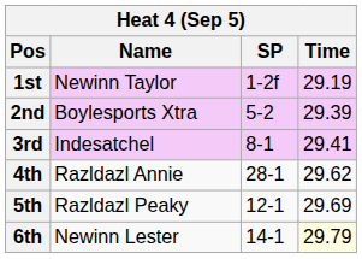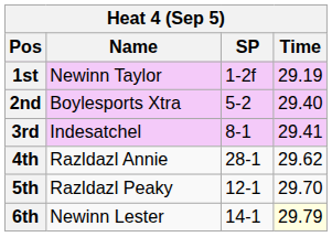2nd | Time: 29.39 -> 29.40
5th | Time: 29.69 -> 29.70
